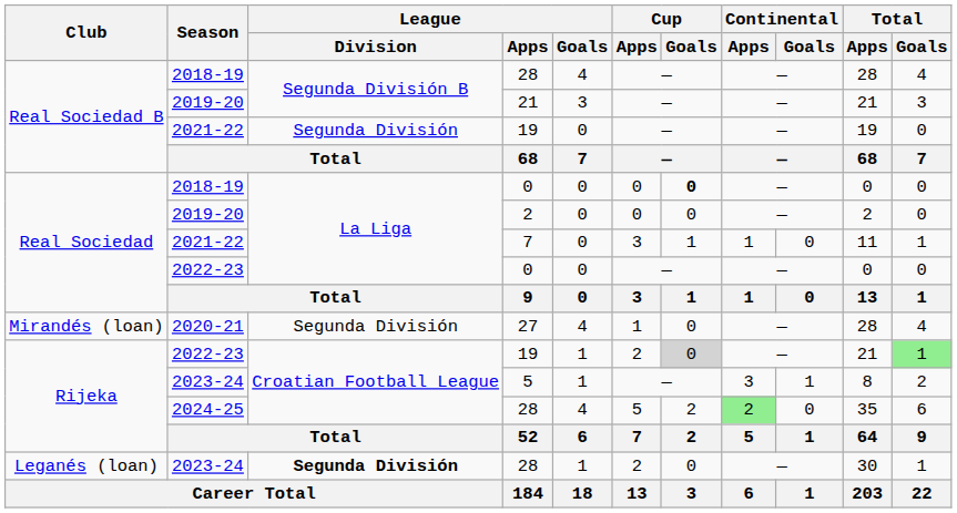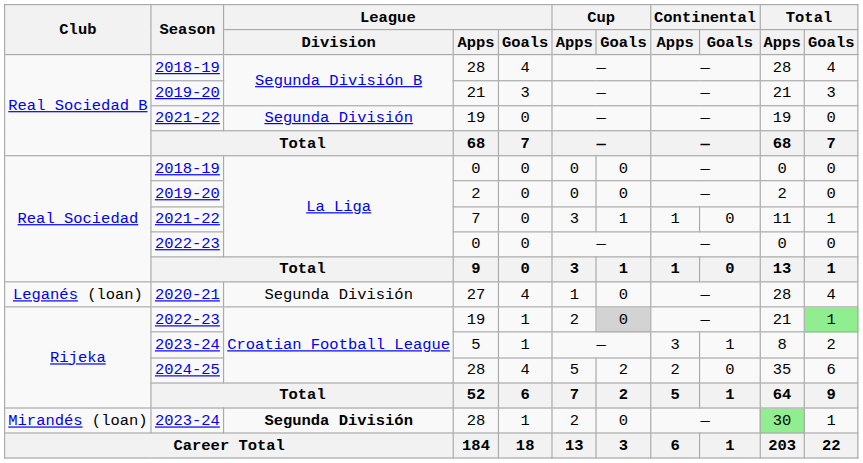2018-19 / 0 | Cup / Goals: bold -> normal
27 | Club: Mirandés (loan) -> Leganés (loan)
2024-25 / 28 | Continental / Apps: lightgreen background -> no background
2023-24 / 28 | Club: Leganés (loan) -> Mirandés (loan)
2023-24 / 28 | Total / Apps: no background -> lightgreen background
